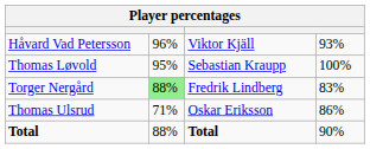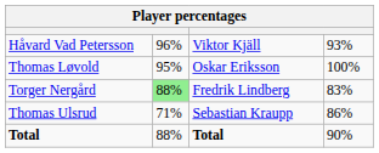Thomas Løvold | column 3: Sebastian Kraupp -> Oskar Eriksson
Thomas Ulsrud | column 3: Oskar Eriksson -> Sebastian Kraupp
